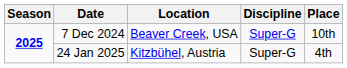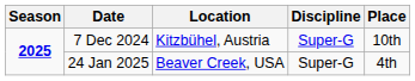7 Dec 2024 | Location: Beaver Creek, USA -> Kitzbühel, Austria
24 Jan 2025 | Location: Kitzbühel, Austria -> Beaver Creek, USA
